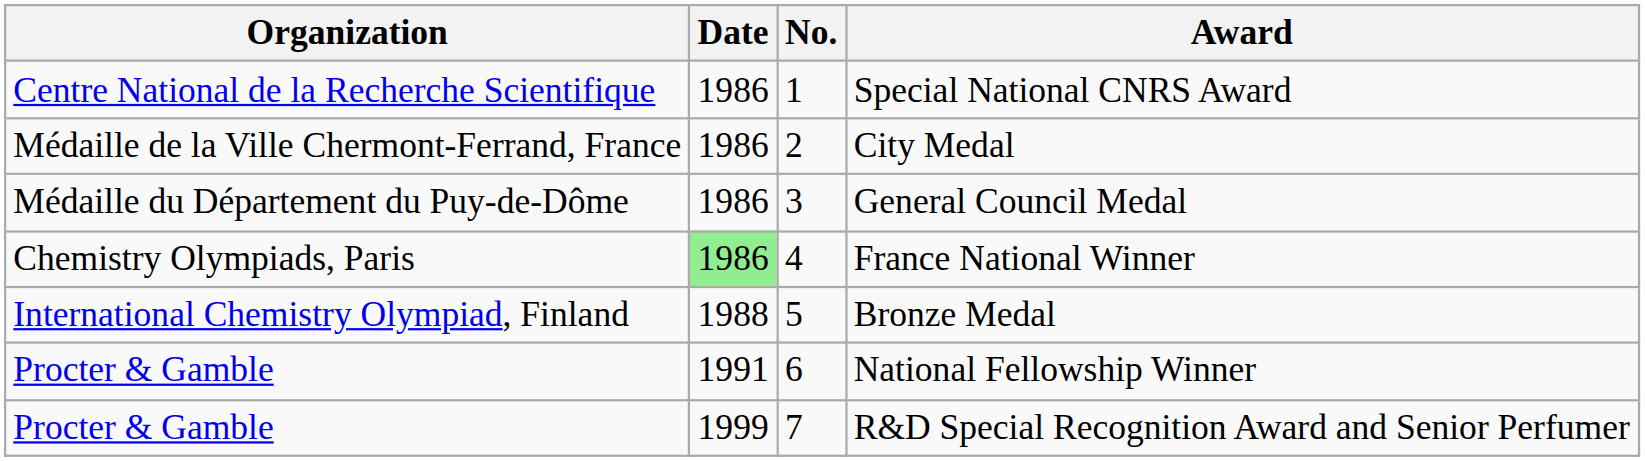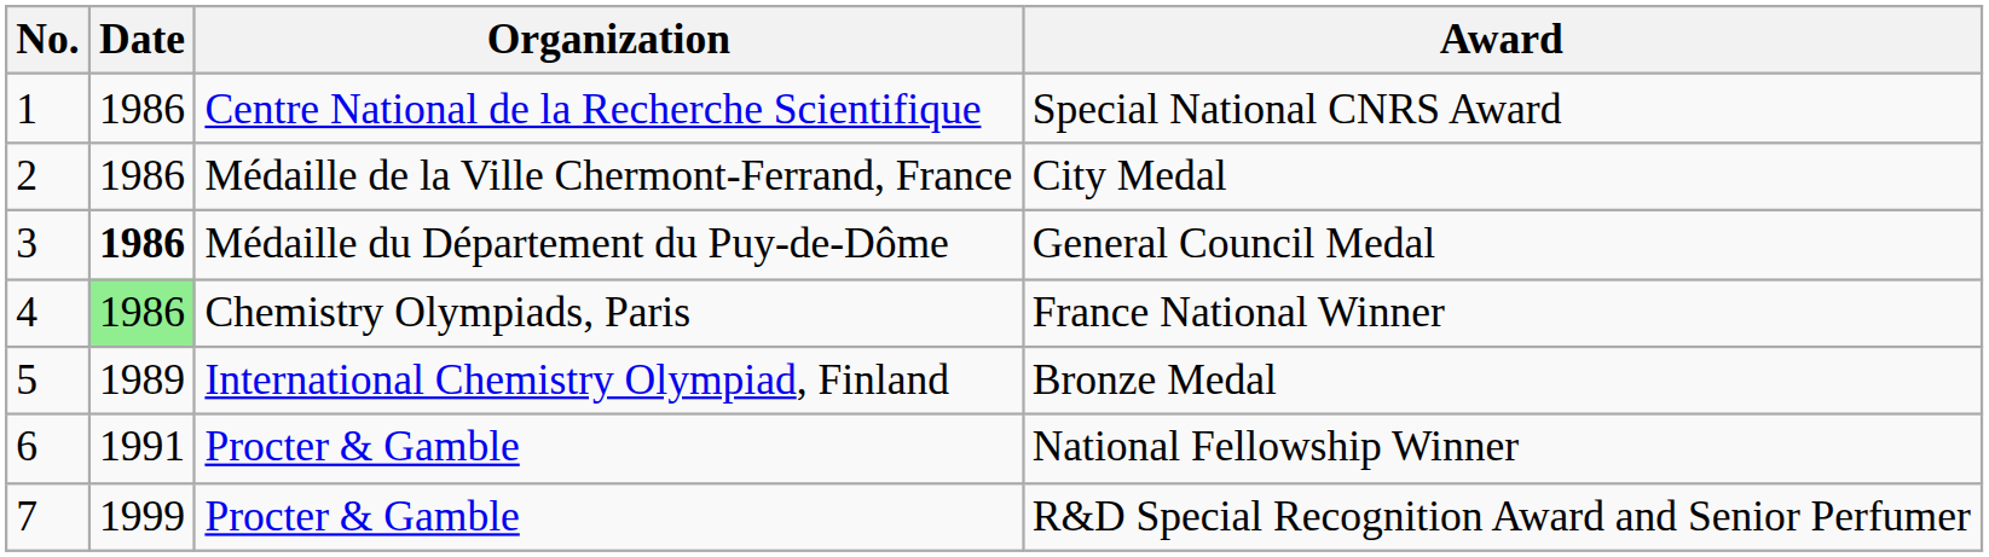columns swapped: No. <-> Organization
General Council Medal | Date: normal -> bold
Bronze Medal | Date: 1988 -> 1989
